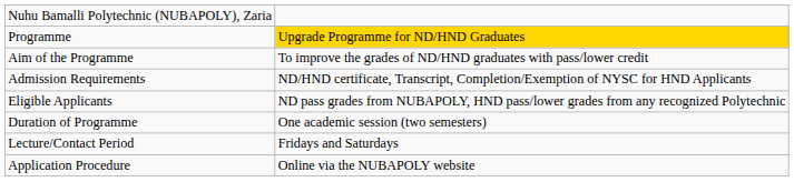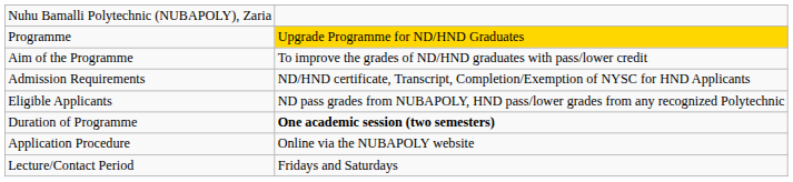Duration of Programme | column 2: normal -> bold
rows swapped: Lecture/Contact Period <-> Application Procedure
